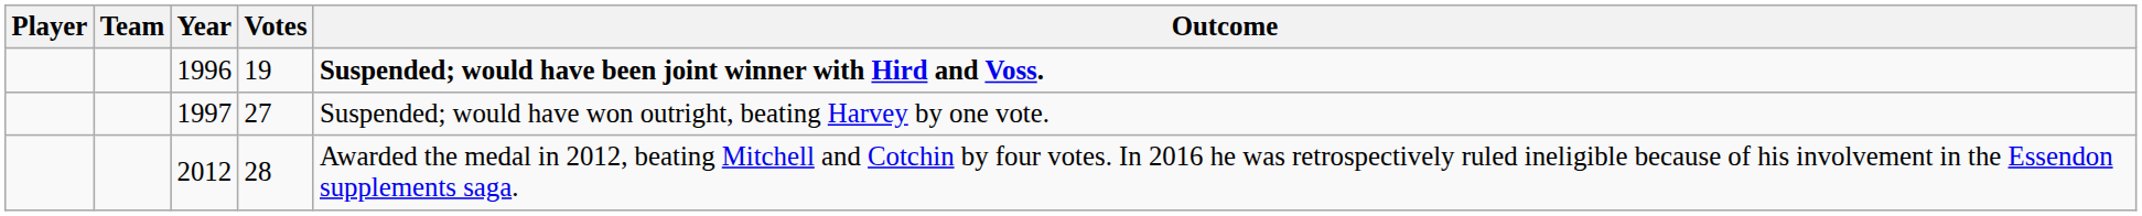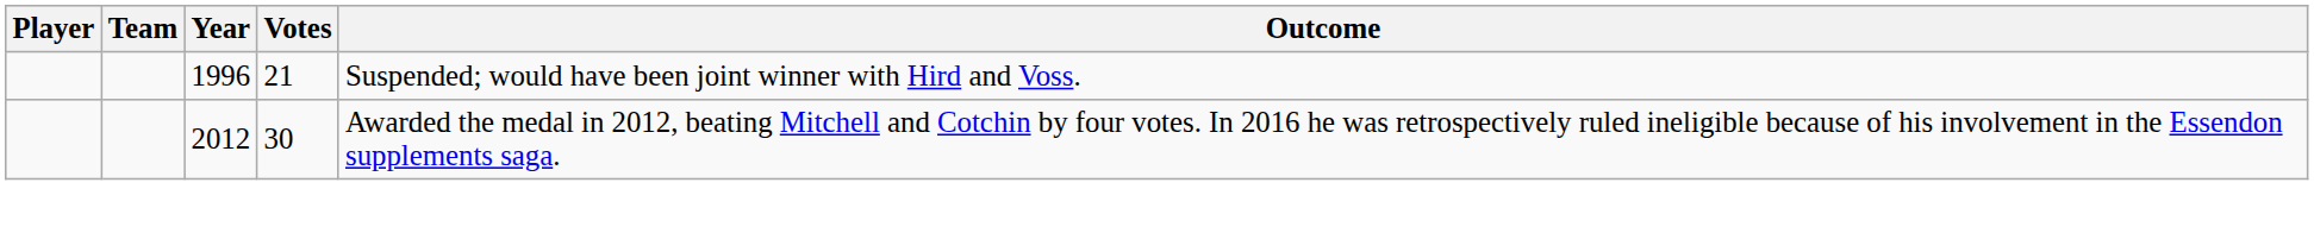1996 | Votes: 19 -> 21
1996 | Outcome: bold -> normal
- row: 1997 | 27 | Suspended; would have won outright, beating Harvey by one vote.
2012 | Votes: 28 -> 30
